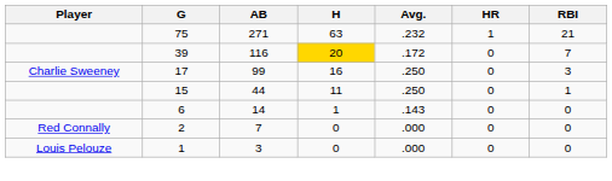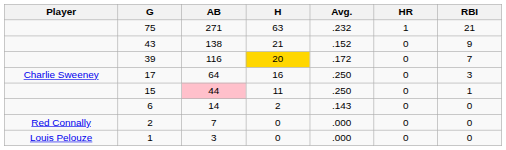+ row: 43 | 138 | 21 | .152 | 0 | 9
17 | AB: 99 -> 64
15 | AB: no background -> pink background
6 | H: 1 -> 2
